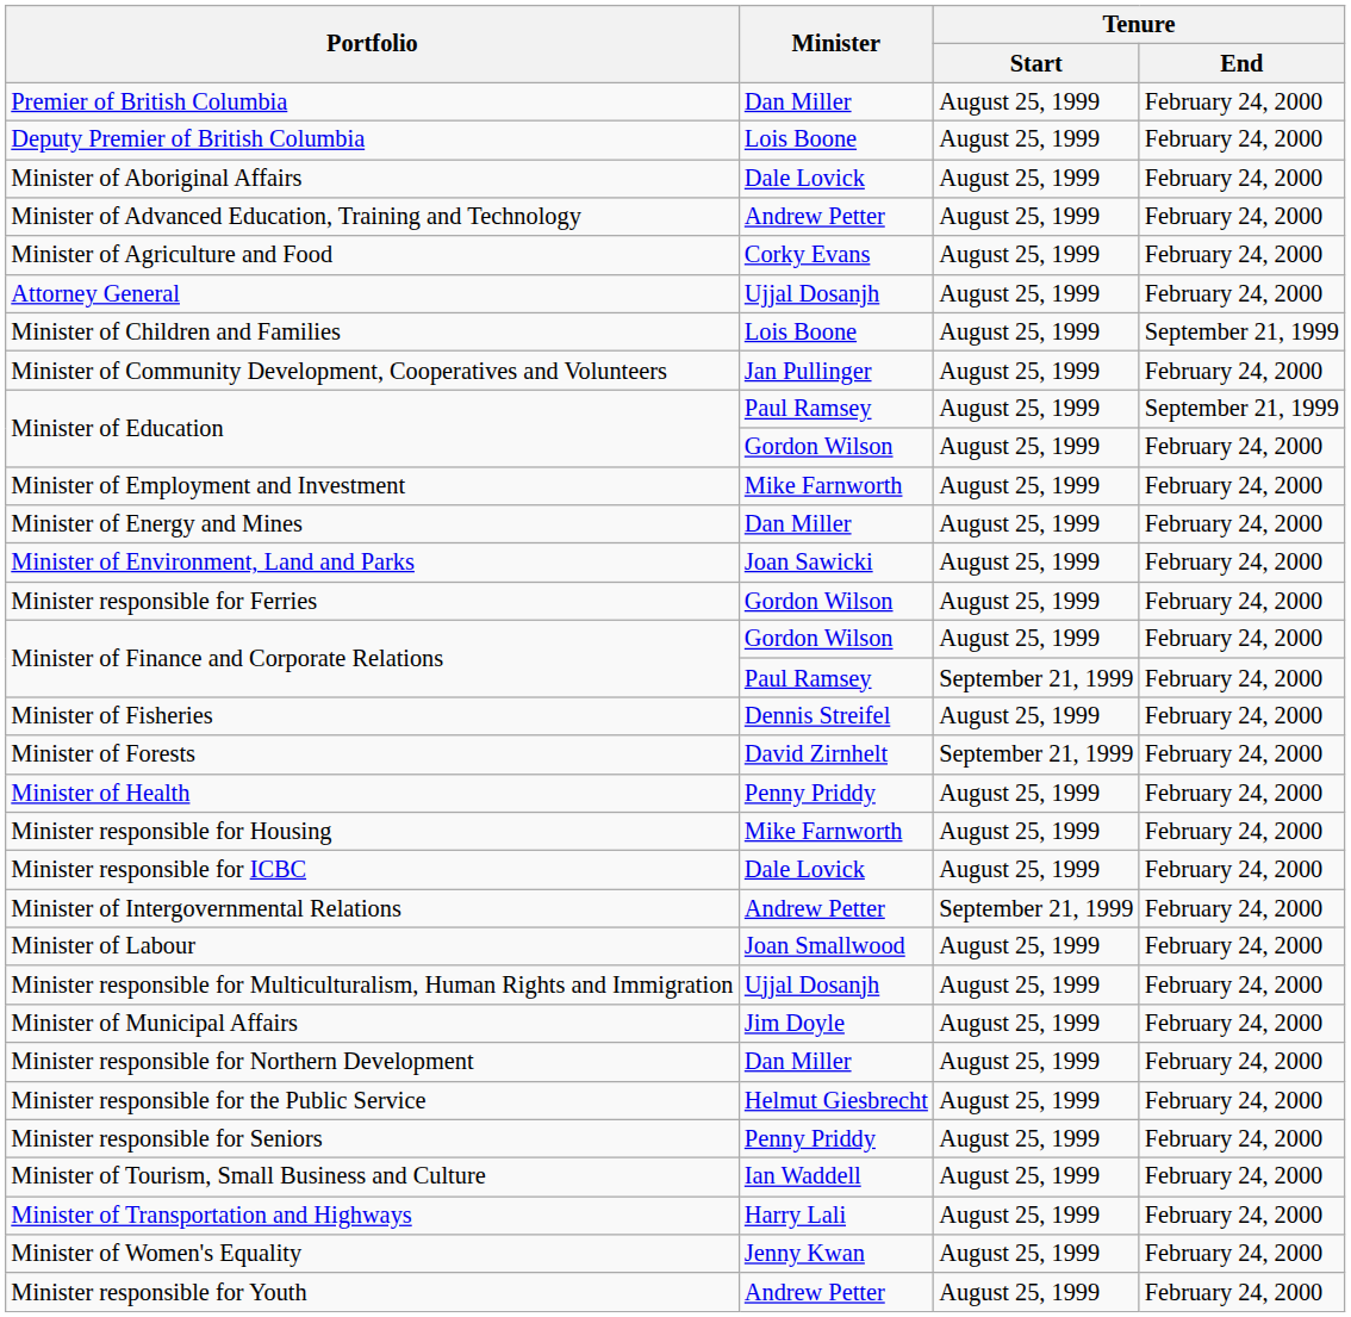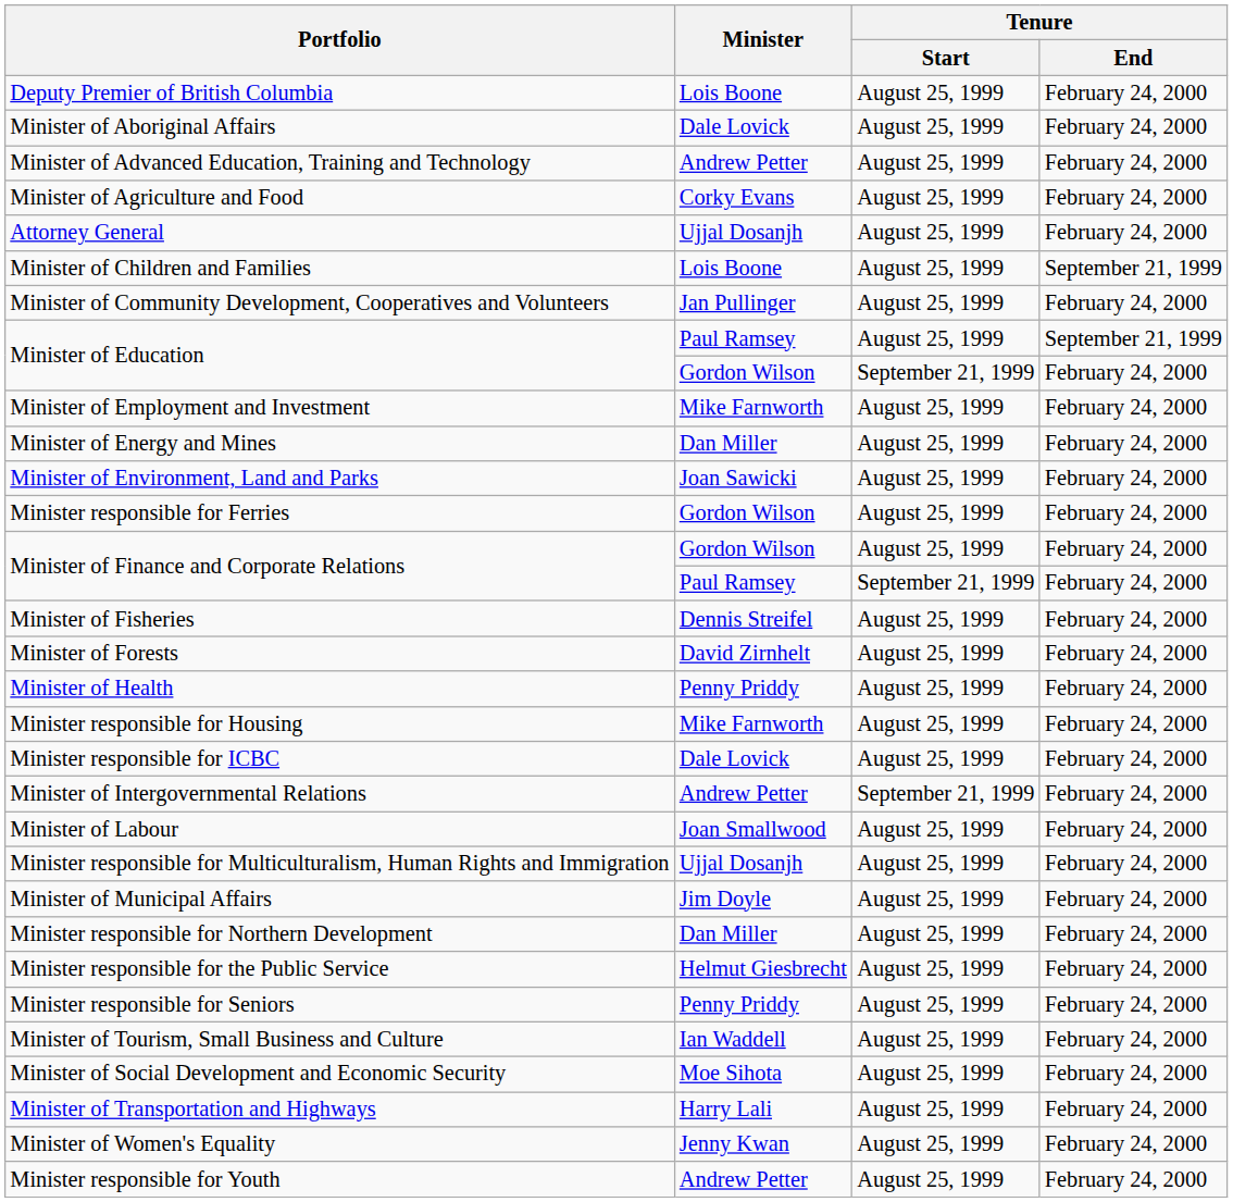- row: Premier of British Columbia | Dan Miller | August 25, 1999 | February 24, 2000
Minister of Education / Gordon Wilson | Tenure / Start: August 25, 1999 -> September 21, 1999
Minister of Forests | Tenure / Start: September 21, 1999 -> August 25, 1999
+ row: Minister of Social Development and Economic Security | Moe Sihota | August 25, 1999 | February 24, 2000
